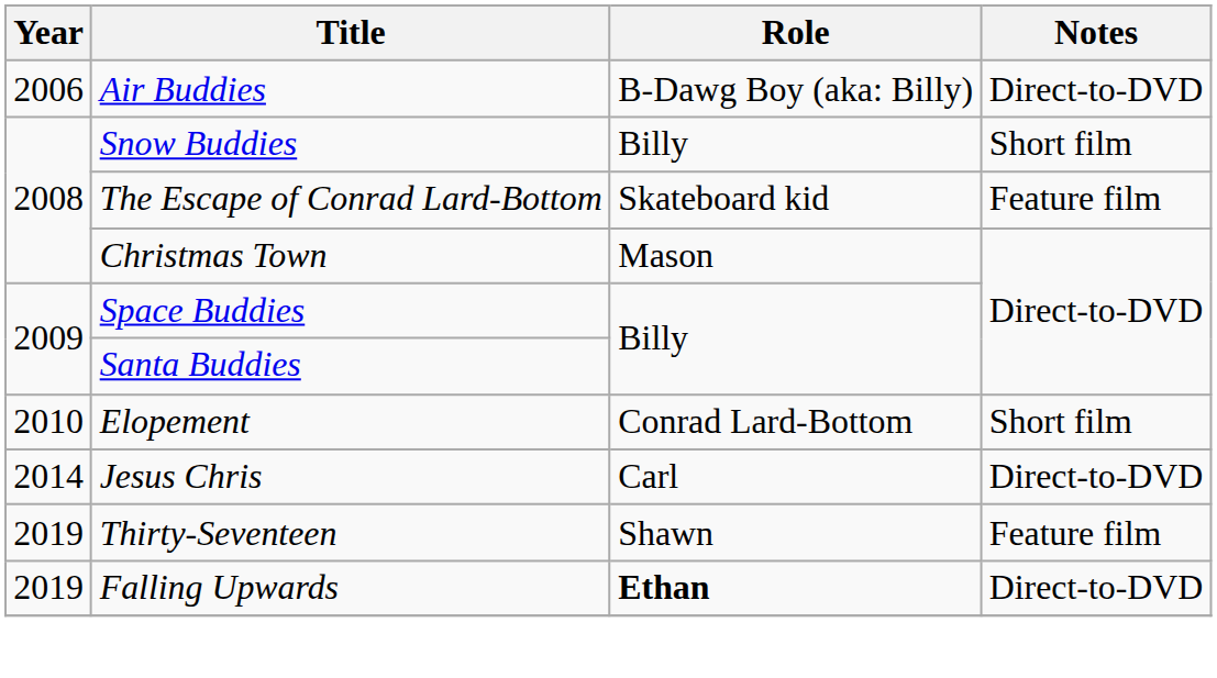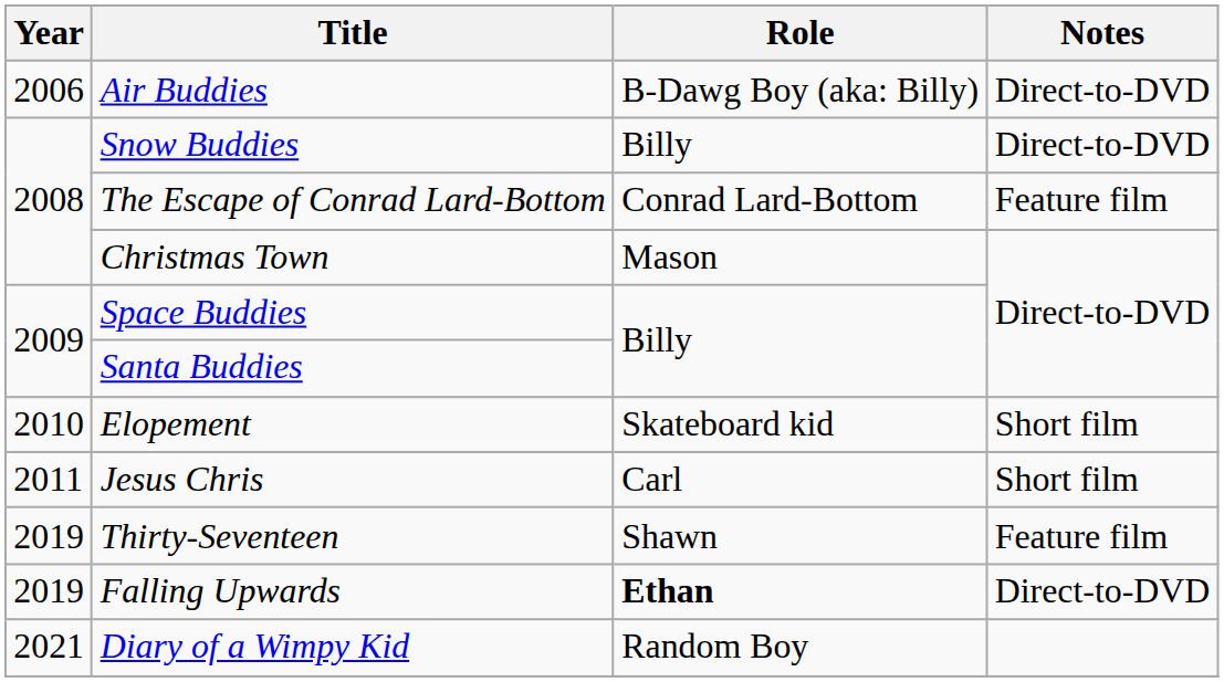Snow Buddies | Notes: Short film -> Direct-to-DVD
The Escape of Conrad Lard-Bottom | Role: Skateboard kid -> Conrad Lard-Bottom
Elopement | Role: Conrad Lard-Bottom -> Skateboard kid
Jesus Chris | Year: 2014 -> 2011
Jesus Chris | Notes: Direct-to-DVD -> Short film
+ row: 2021 | Diary of a Wimpy Kid | Random Boy
